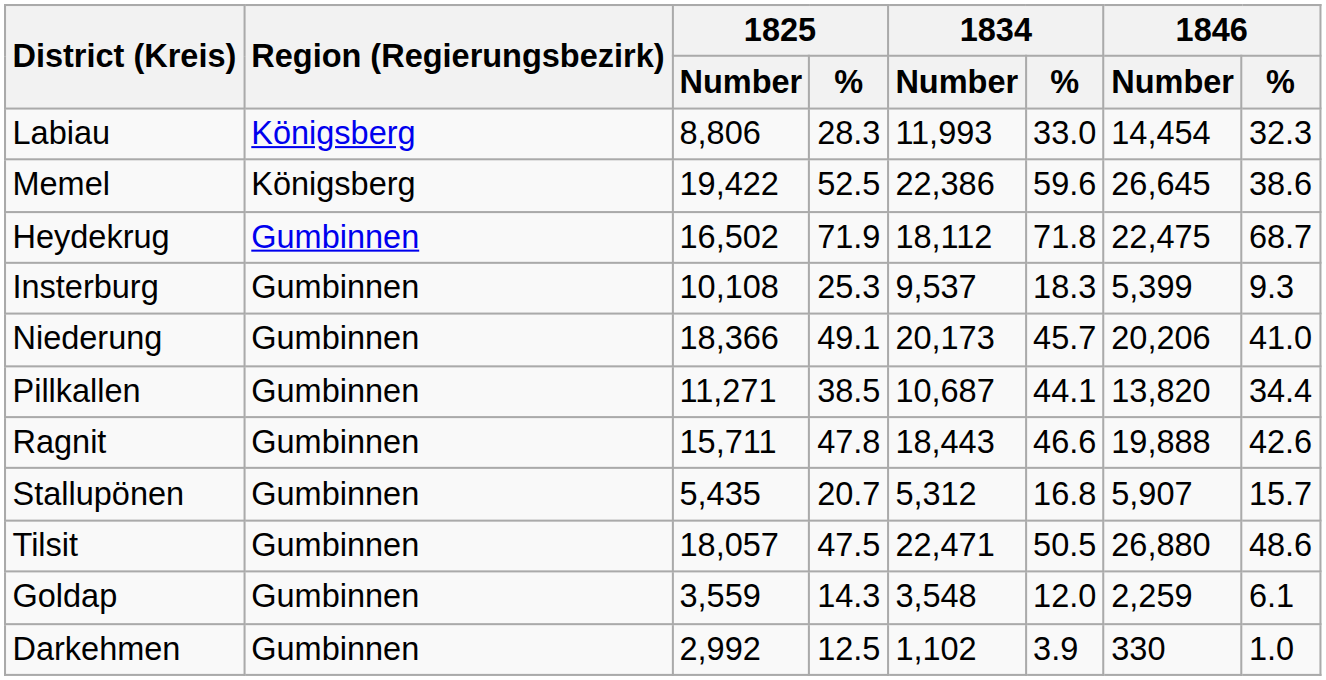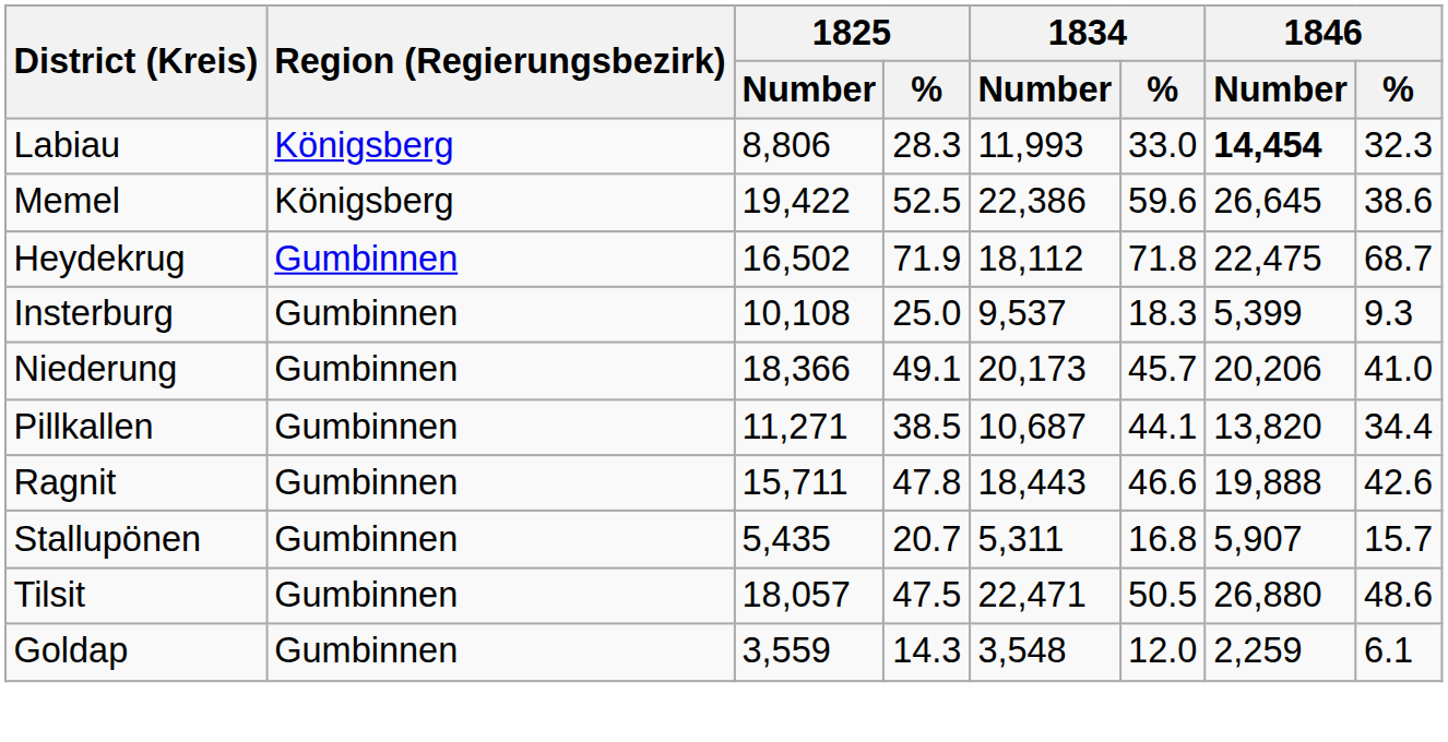Labiau | 1846 / Number: normal -> bold
Insterburg | 1825 / %: 25.3 -> 25.0
Stallupönen | 1834 / Number: 5,312 -> 5,311
- row: Darkehmen | Gumbinnen | 2,992 | 12.5 | 1,102 | 3.9 | 330 | 1.0
